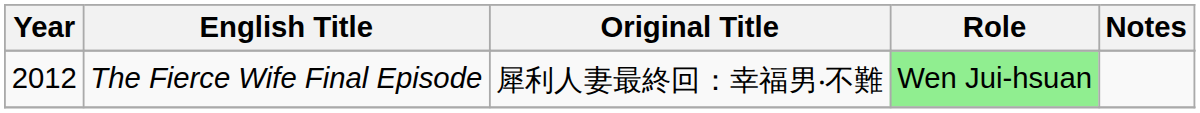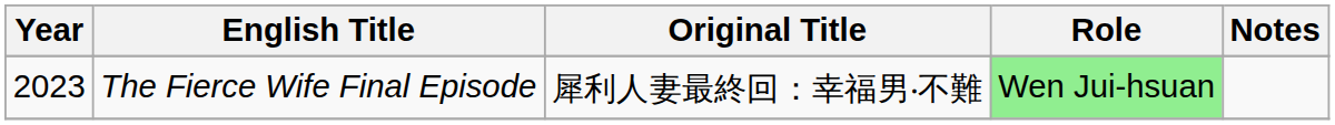The Fierce Wife Final Episode | Year: 2012 -> 2023
